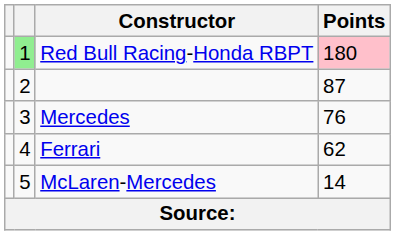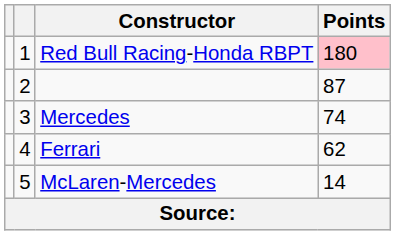Red Bull Racing-Honda RBPT | column 2: lightgreen background -> no background
Mercedes | Points: 76 -> 74
